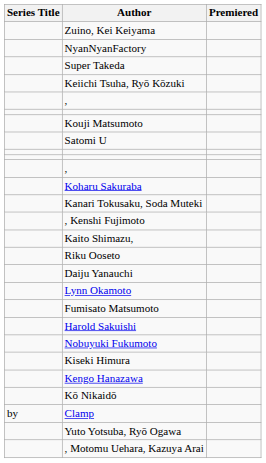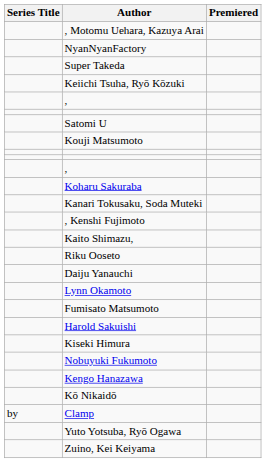rows swapped: , Motomu Uehara, Kazuya Arai <-> Zuino, Kei Keiyama
rows swapped: Satomi U <-> Kouji Matsumoto
rows swapped: Kiseki Himura <-> Nobuyuki Fukumoto
